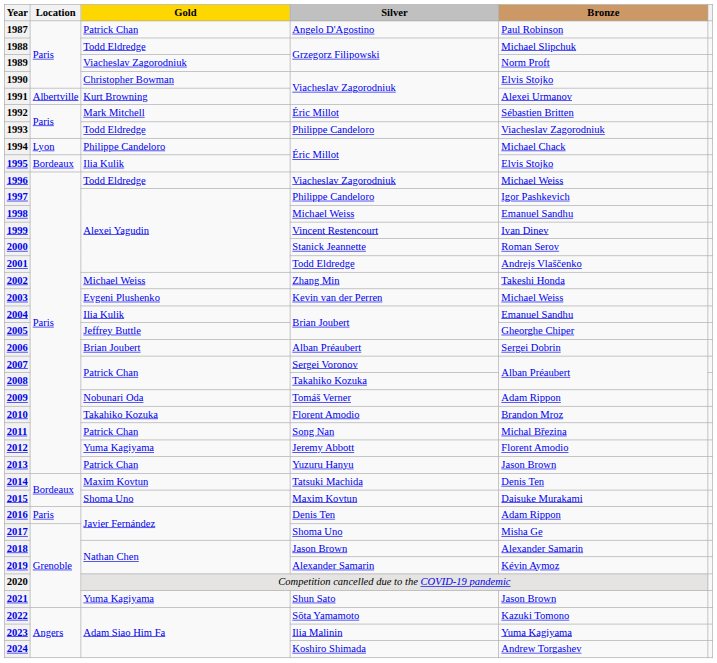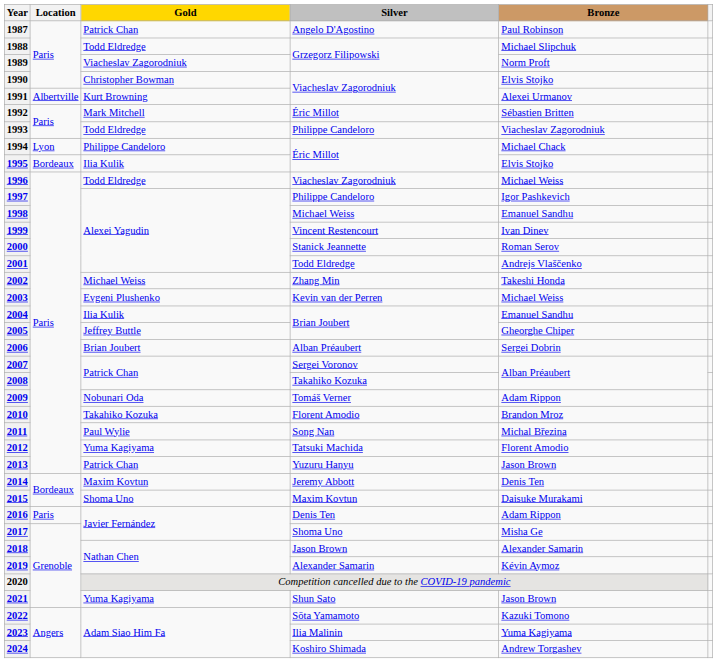2011 | Gold: Patrick Chan -> Paul Wylie
2012 | Silver: Jeremy Abbott -> Tatsuki Machida
2014 | Silver: Tatsuki Machida -> Jeremy Abbott
